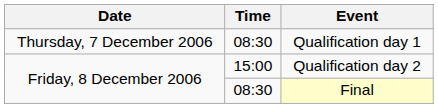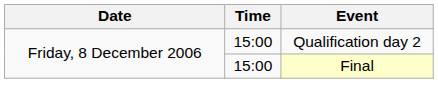- row: Thursday, 7 December 2006 | 08:30 | Qualification day 1
Final | Time: 08:30 -> 15:00
